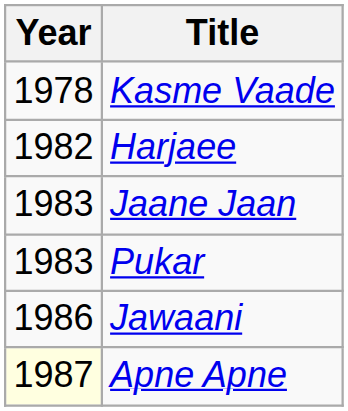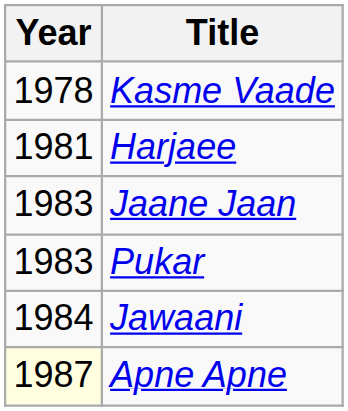Harjaee | Year: 1982 -> 1981
Jawaani | Year: 1986 -> 1984
